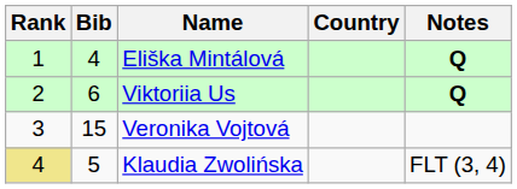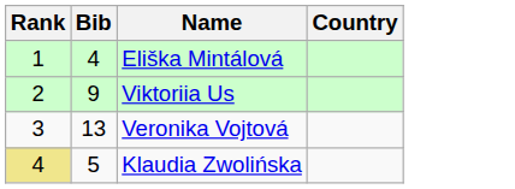- column: Notes | Q | Q | FLT (3, 4)
Viktoriia Us | Bib: 6 -> 9
Veronika Vojtová | Bib: 15 -> 13
